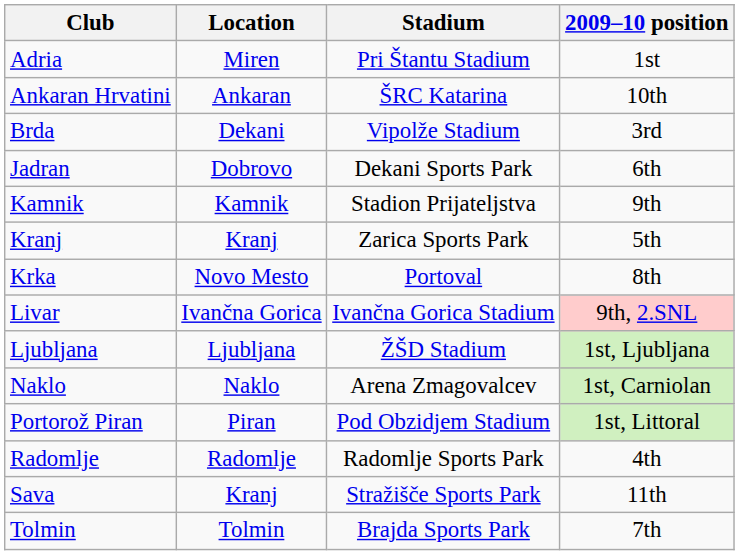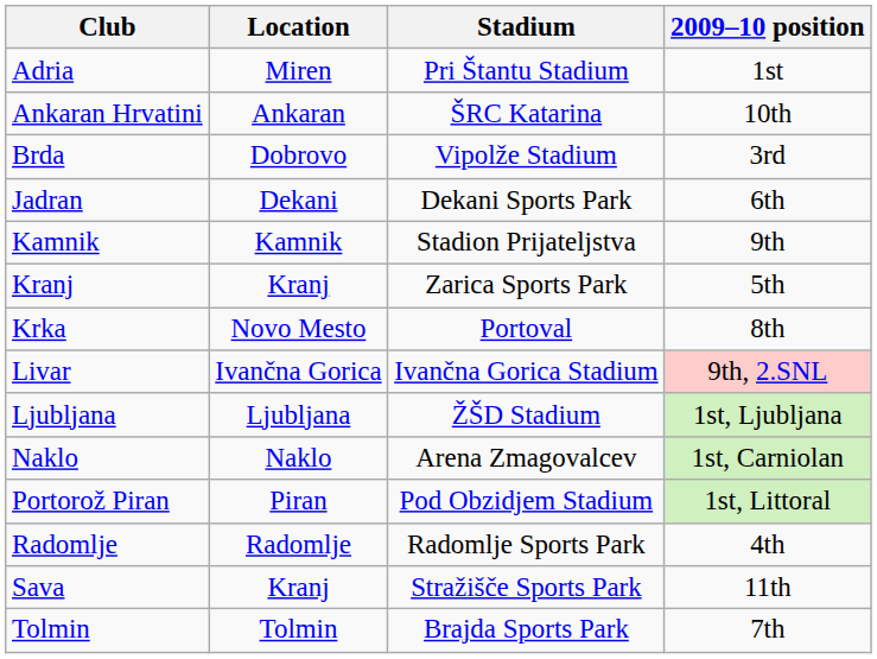Brda | Location: Dekani -> Dobrovo
Jadran | Location: Dobrovo -> Dekani
